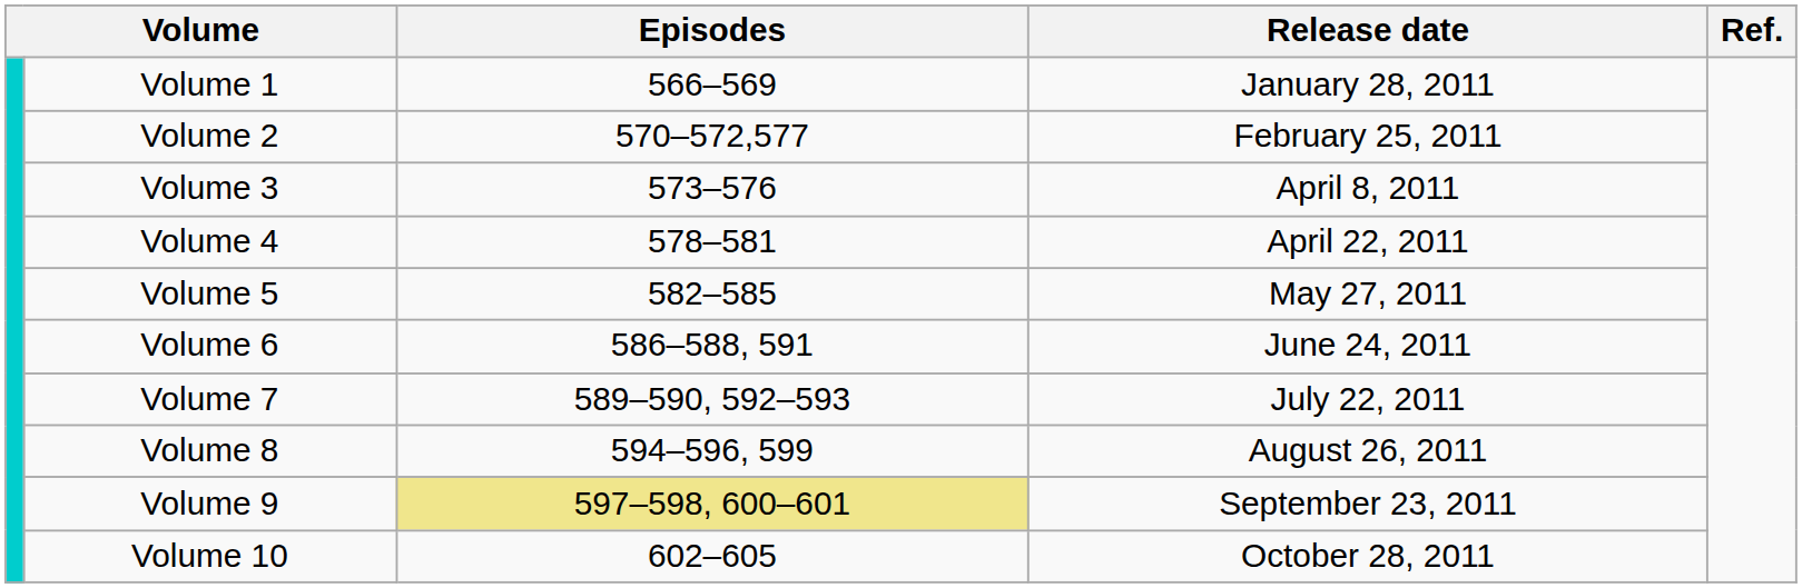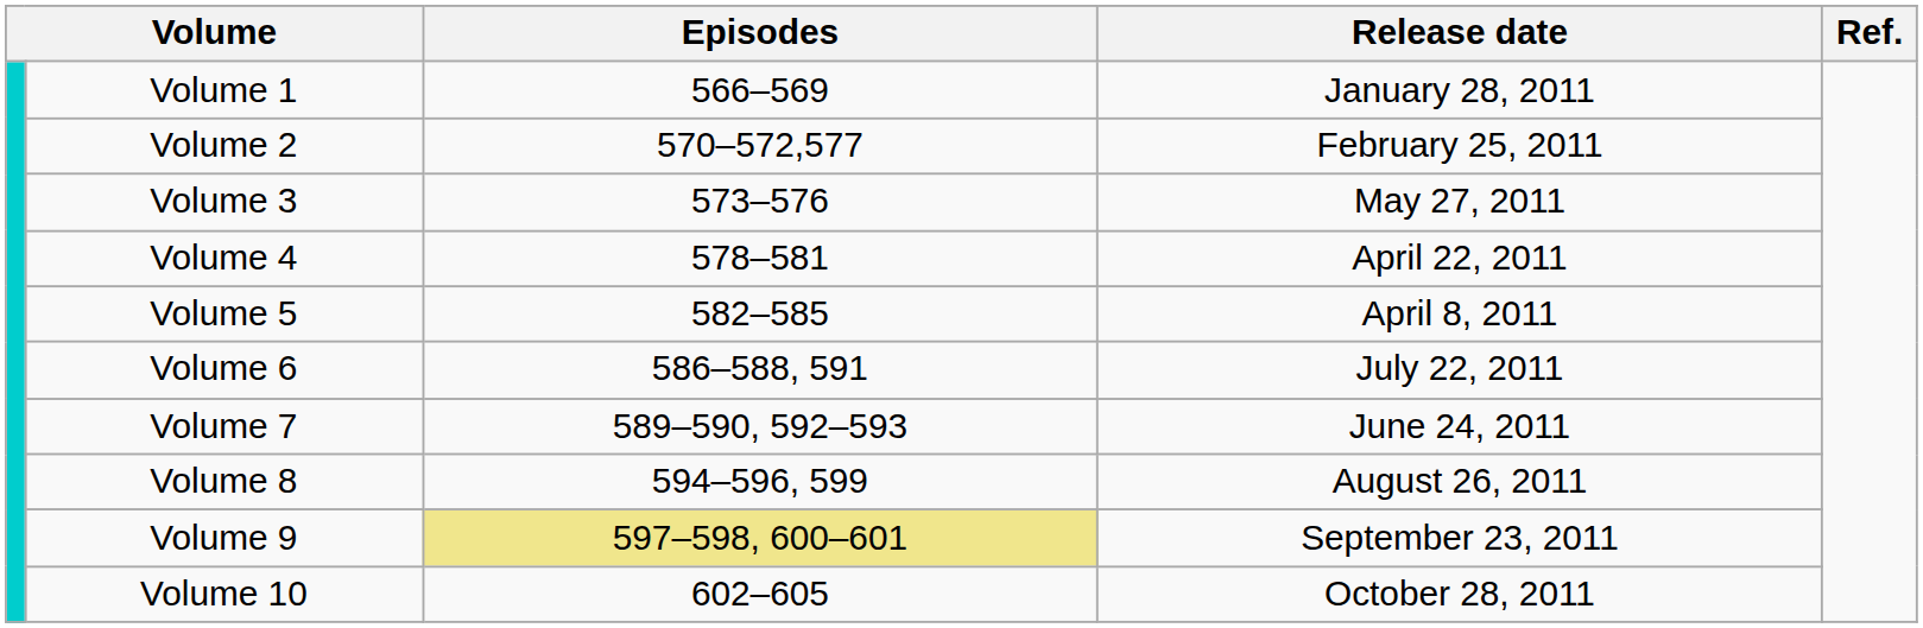Volume 3 | Release date: April 8, 2011 -> May 27, 2011
Volume 5 | Release date: May 27, 2011 -> April 8, 2011
Volume 6 | Release date: June 24, 2011 -> July 22, 2011
Volume 7 | Release date: July 22, 2011 -> June 24, 2011
